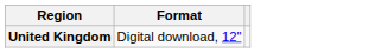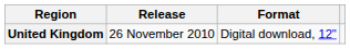+ column: Release | 26 November 2010
